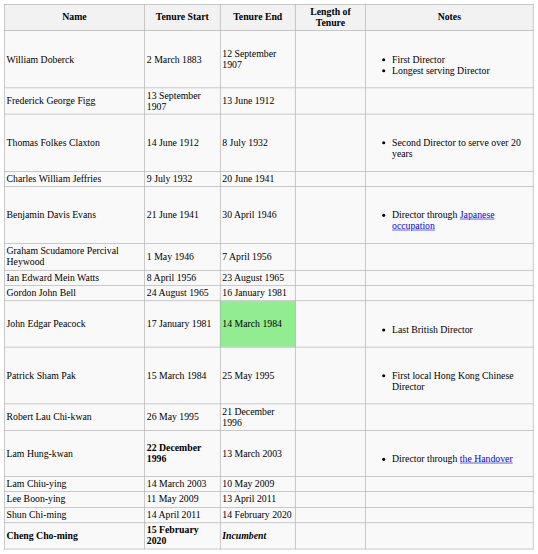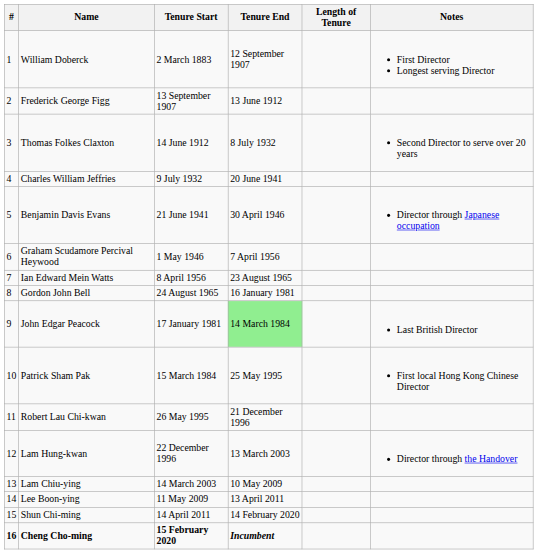+ column: # | 1 | 2 | 3 | 4 | 5 | 6 | 7 | 8 | 9 | 10 | 11 | 12 | 13 | 14 | 15 | 16
Lam Hung-kwan | Tenure Start: bold -> normal
